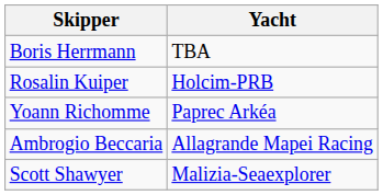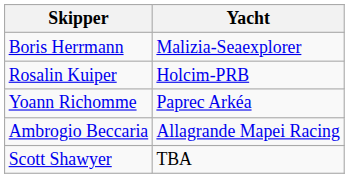Boris Herrmann | Yacht: TBA -> Malizia-Seaexplorer
Scott Shawyer | Yacht: Malizia-Seaexplorer -> TBA
